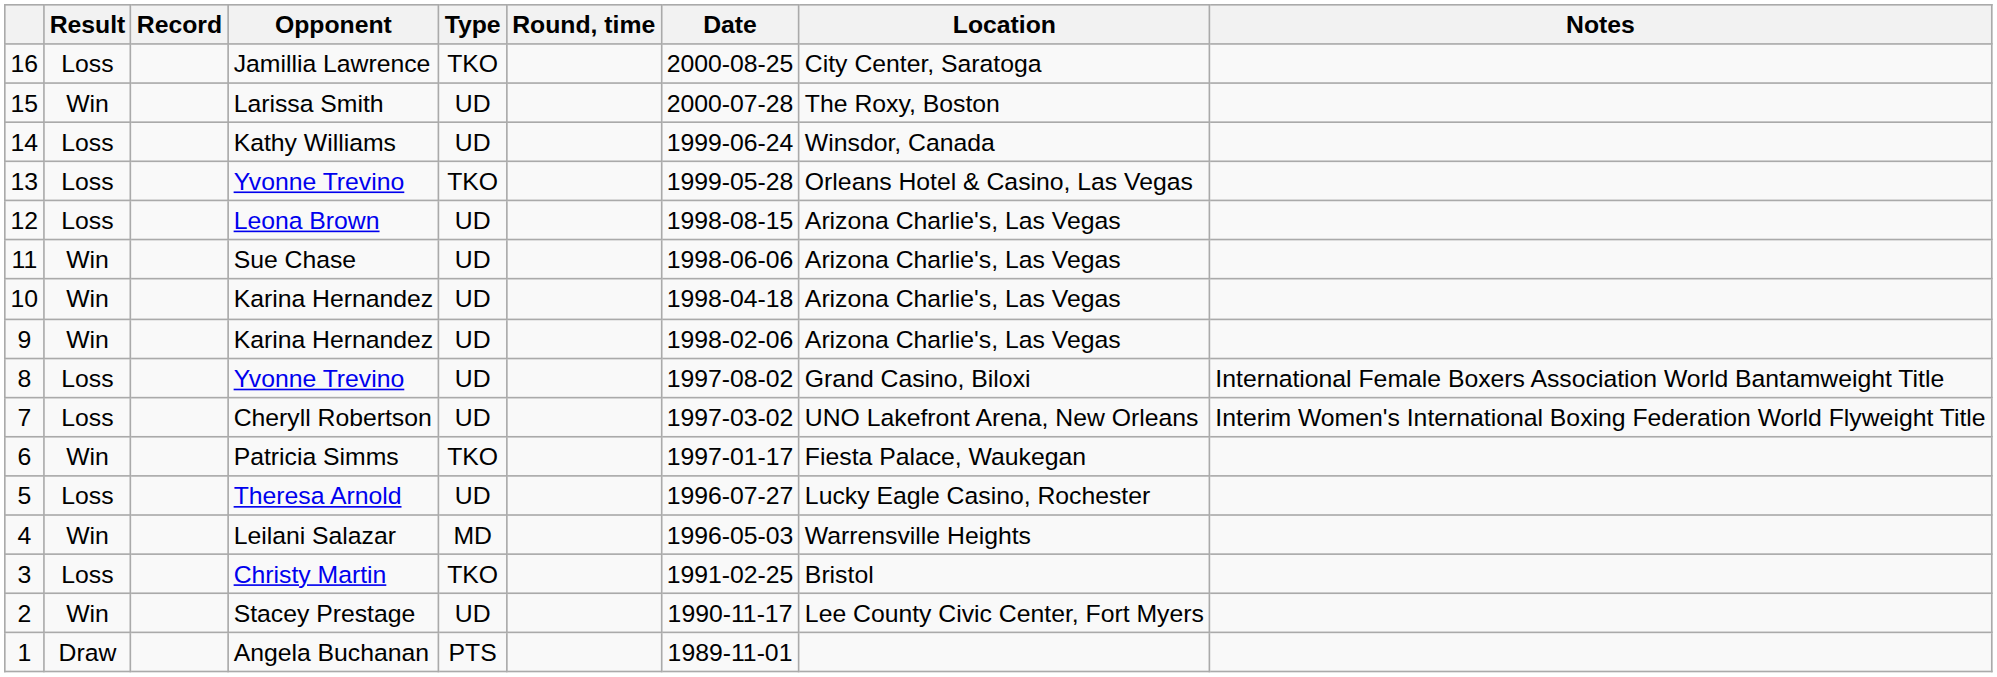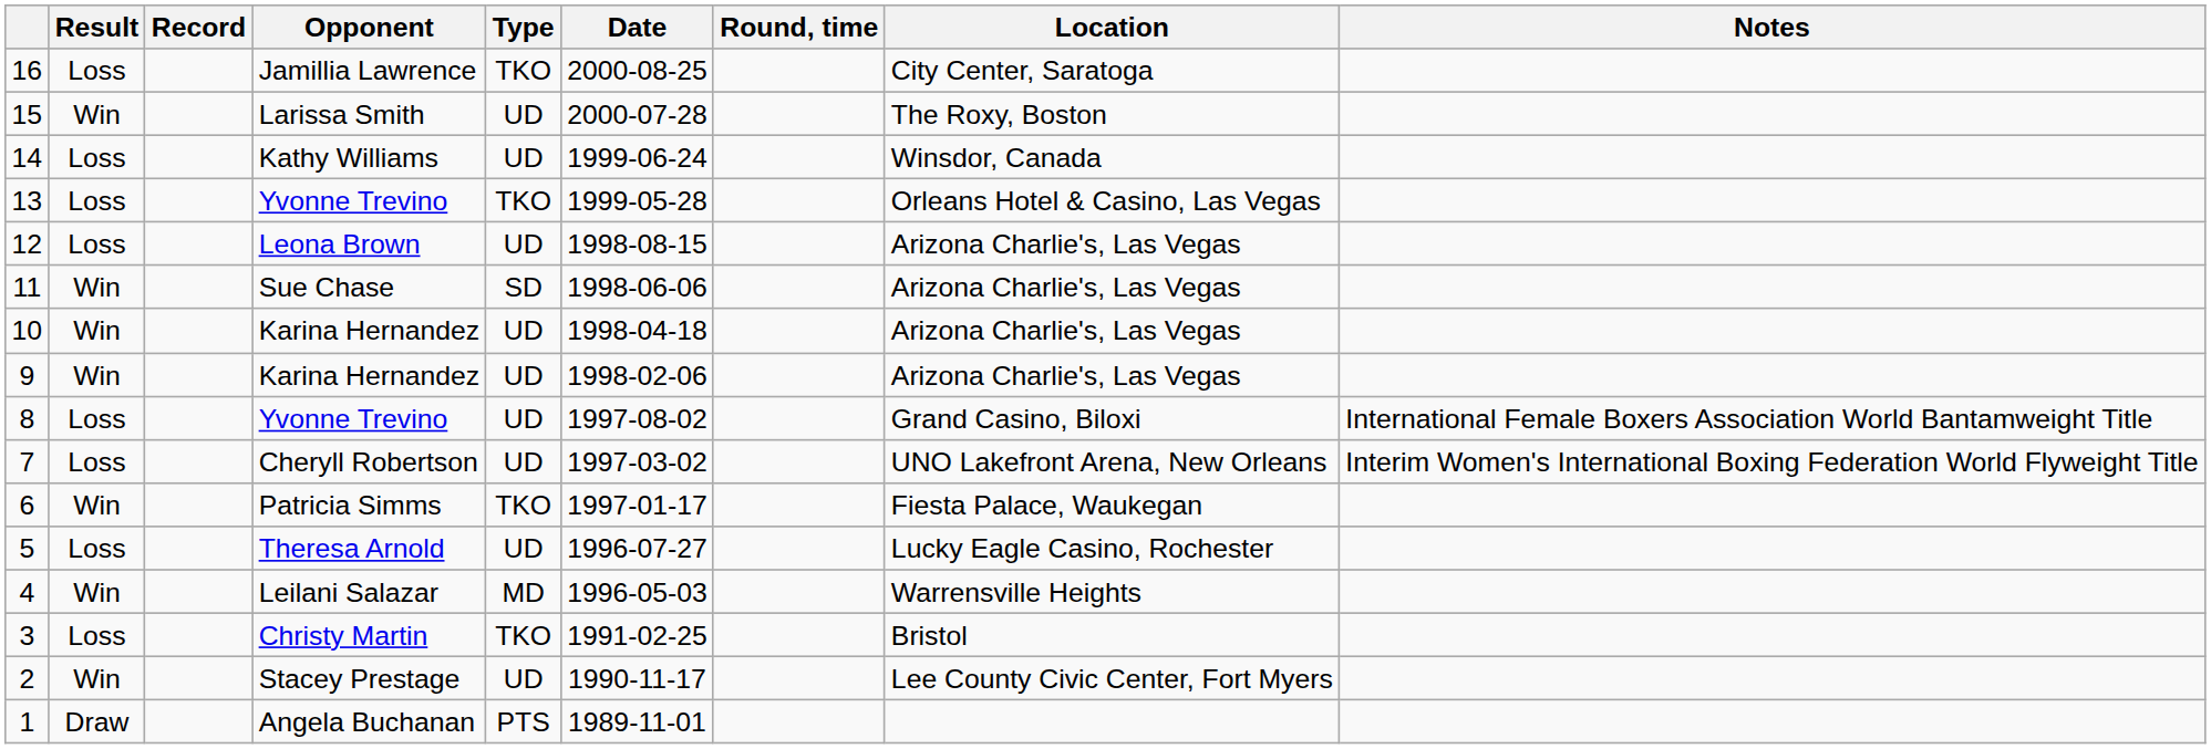columns swapped: Round, time <-> Date
11 | Type: UD -> SD
